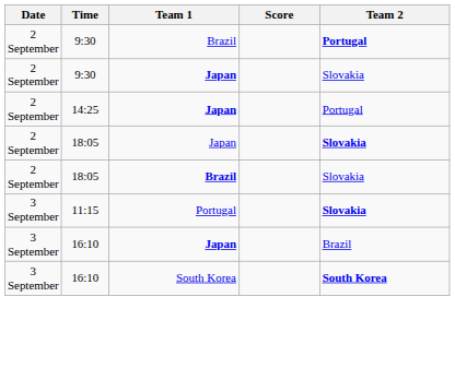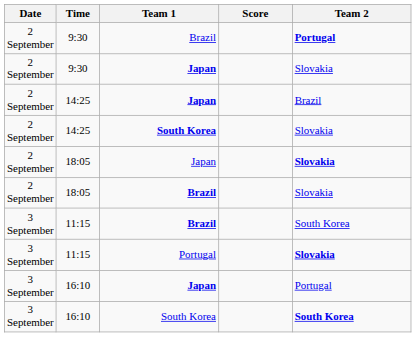14:25 / Japan | Team 2: Portugal -> Brazil
+ row: 2 September | 14:25 | South Korea | Slovakia
+ row: 3 September | 11:15 | Brazil | South Korea
16:10 / Japan | Team 2: Brazil -> Portugal
